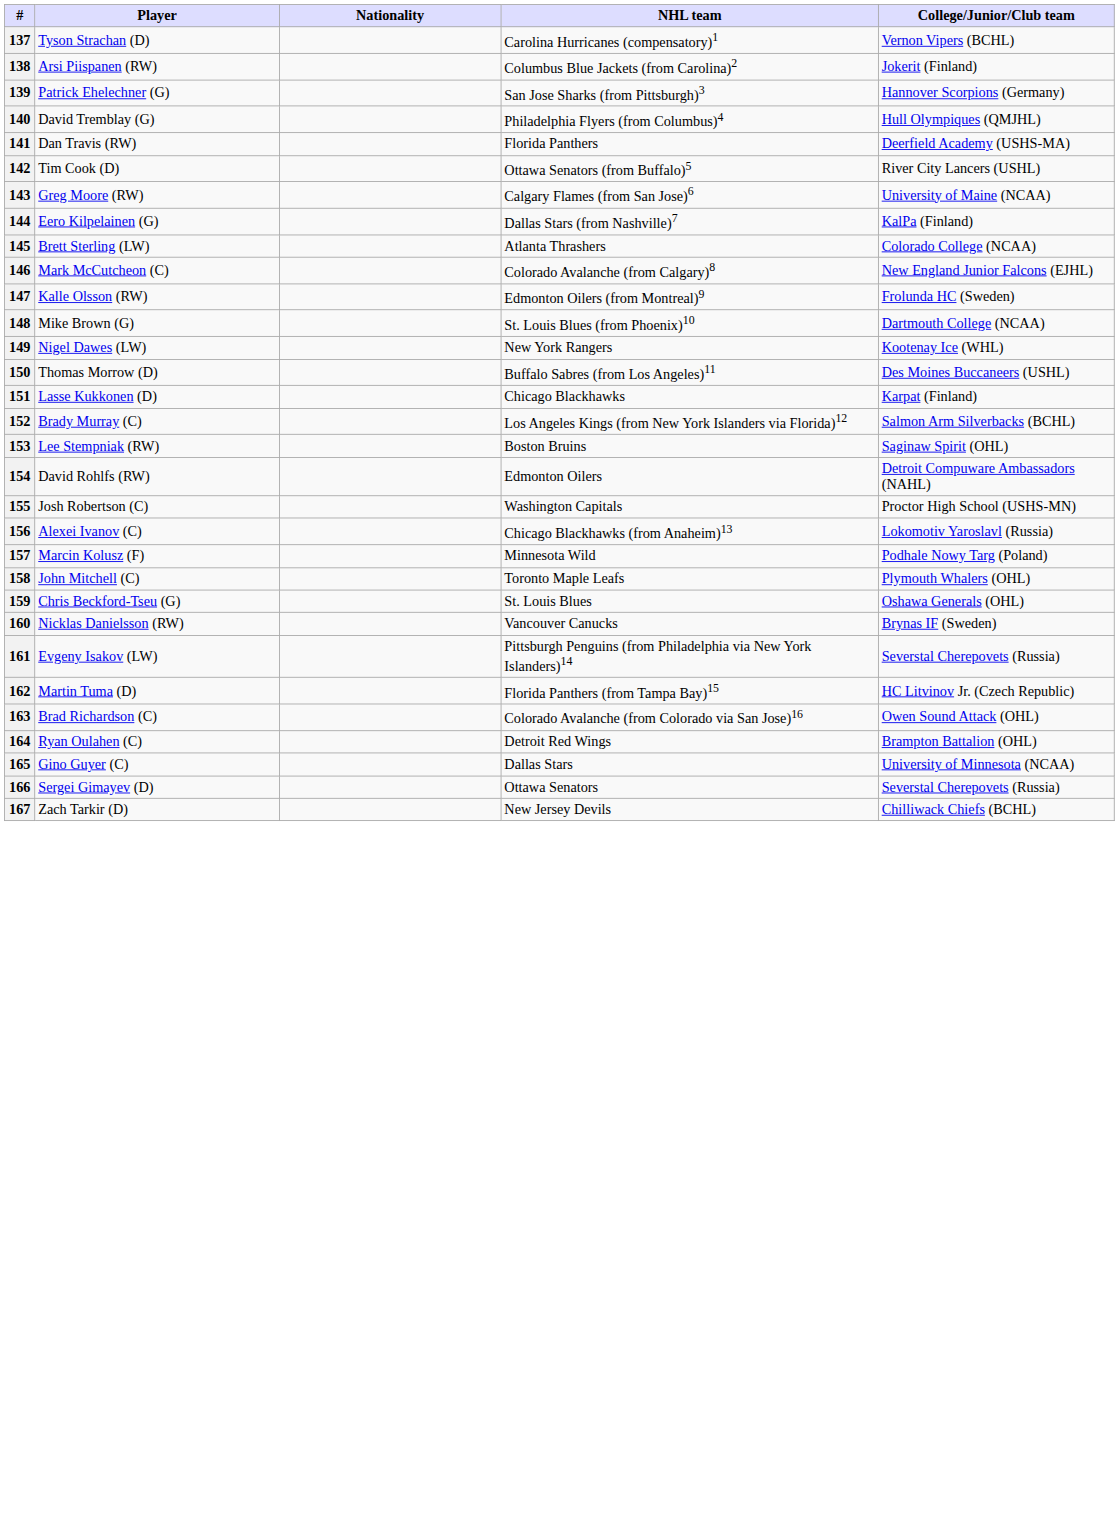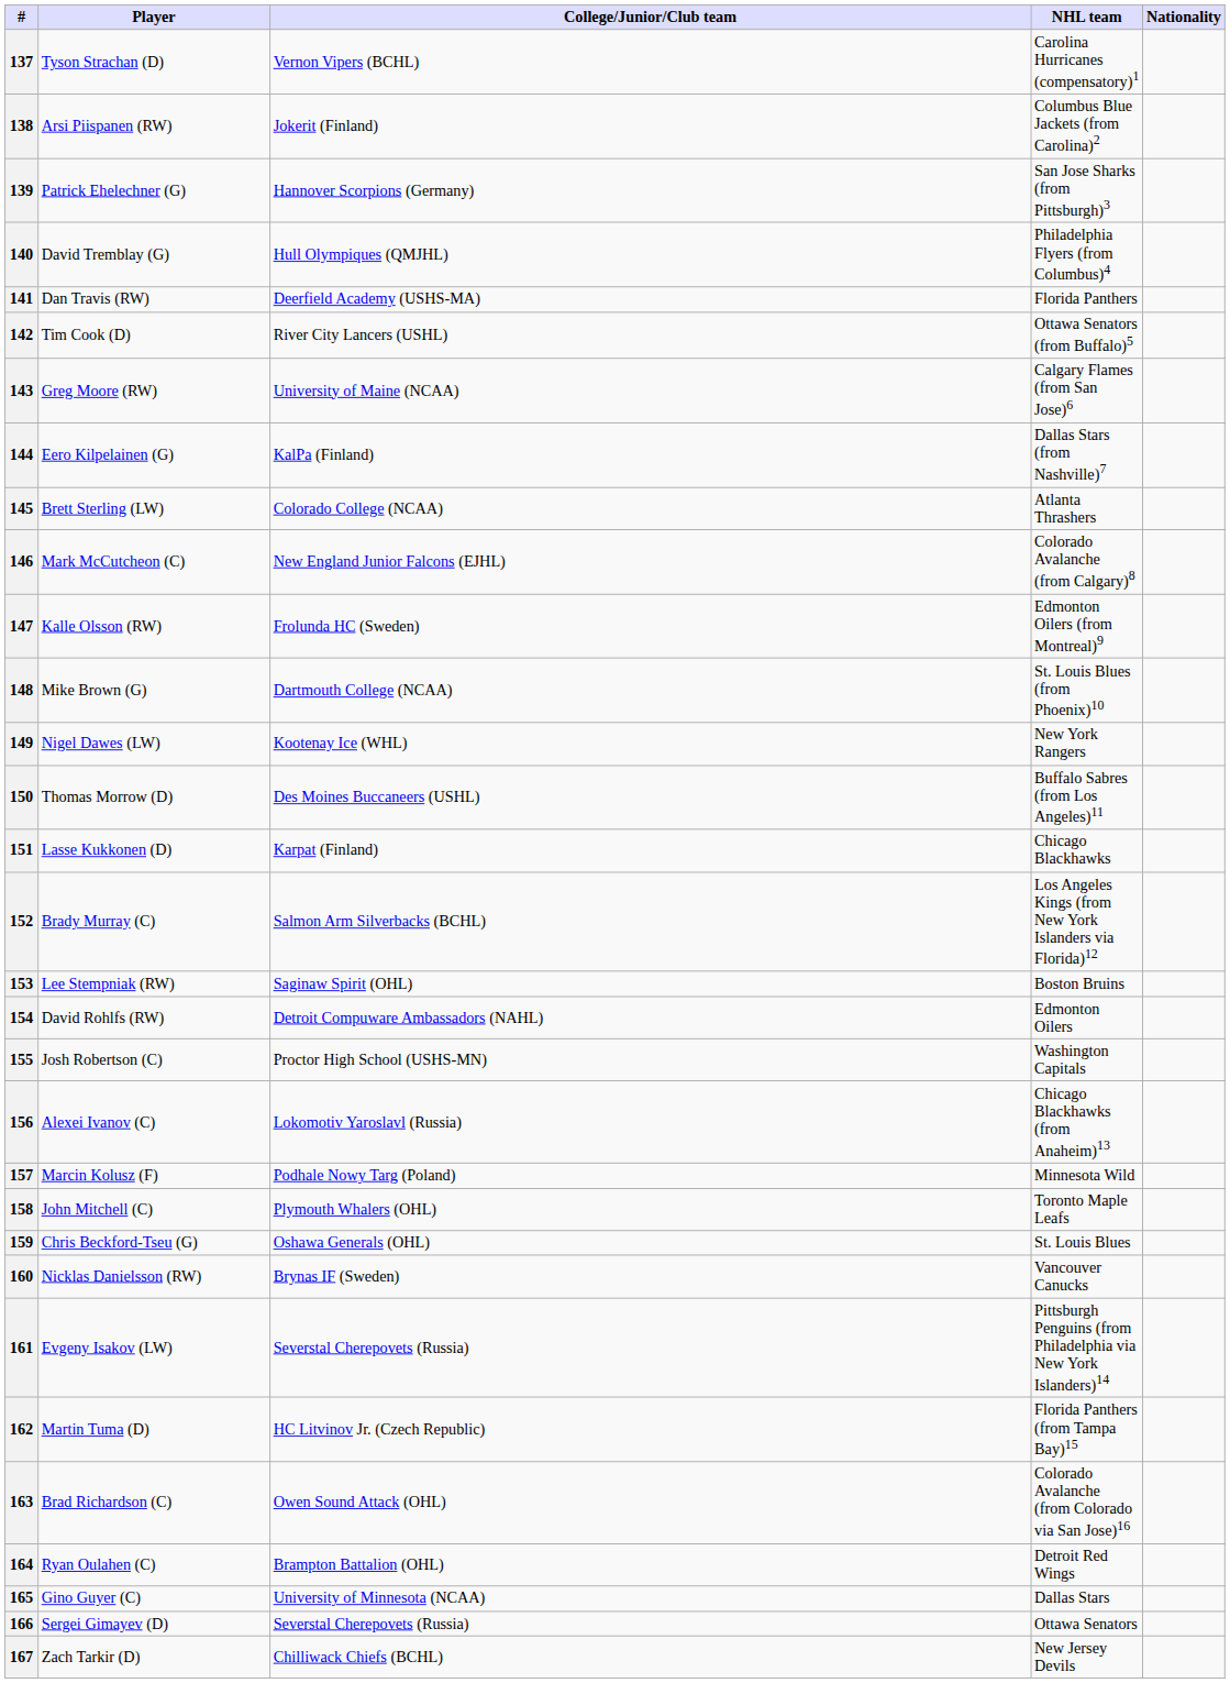columns swapped: Nationality <-> College/Junior/Club team
